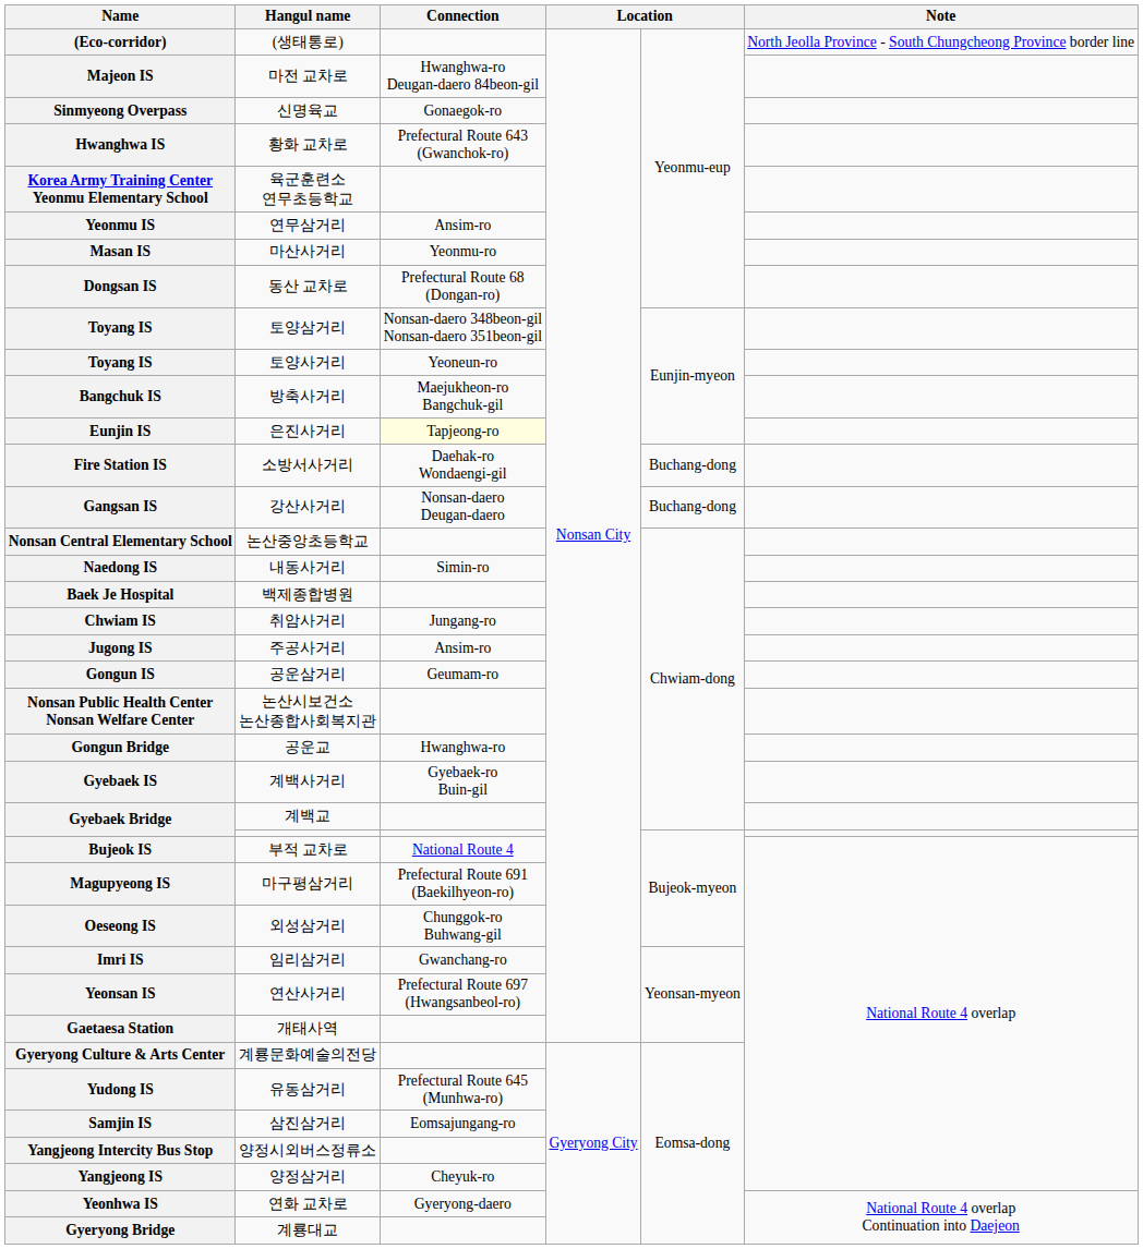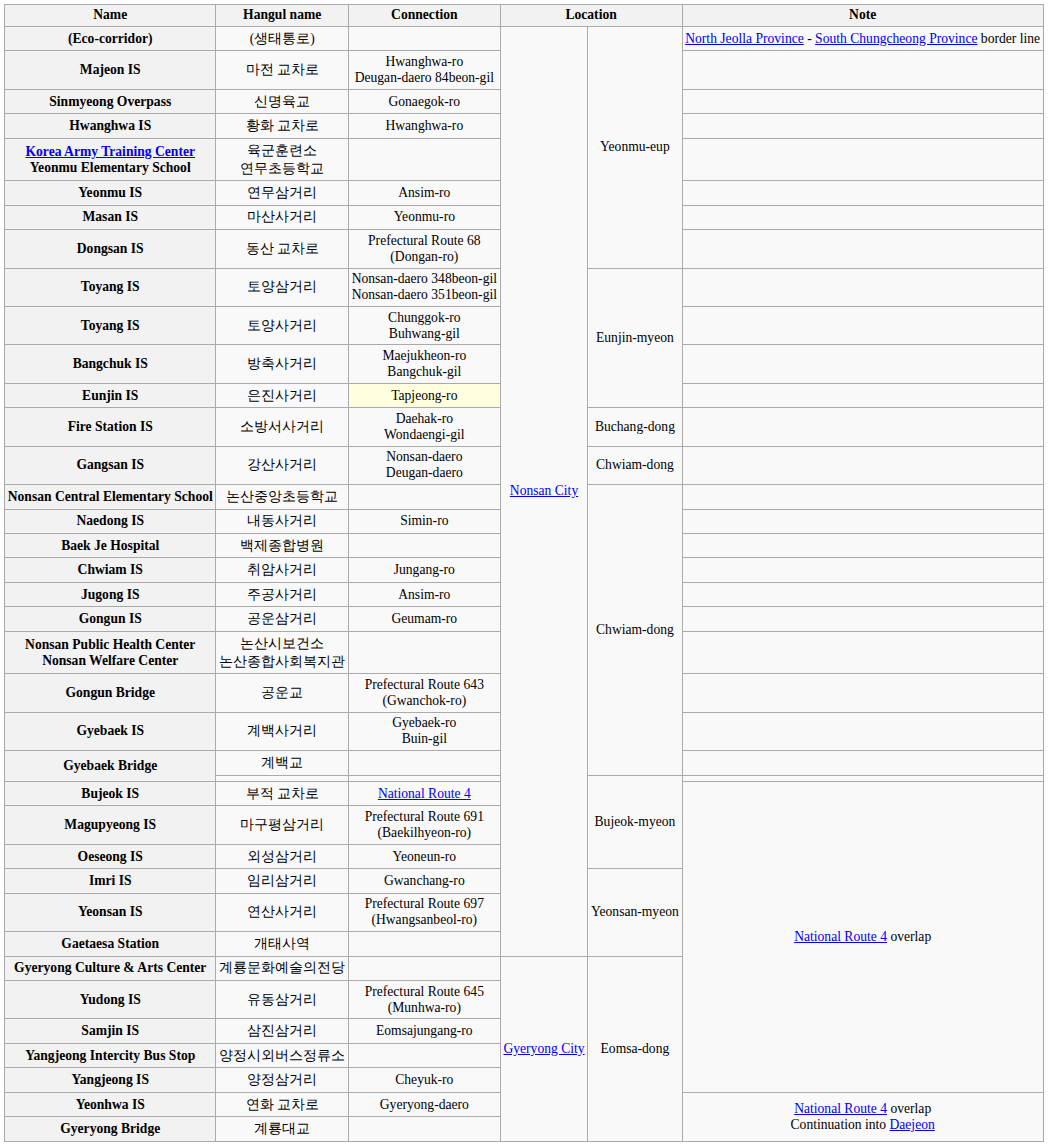Hwanghwa IS | Connection: Prefectural Route 643 (Gwanchok-ro) -> Hwanghwa-ro
Toyang IS / 토양사거리 | Connection: Yeoneun-ro -> Chunggok-ro Buhwang-gil
Gangsan IS | column 5: Buchang-dong -> Chwiam-dong
Gongun Bridge | Connection: Hwanghwa-ro -> Prefectural Route 643 (Gwanchok-ro)
Oeseong IS | Connection: Chunggok-ro Buhwang-gil -> Yeoneun-ro
